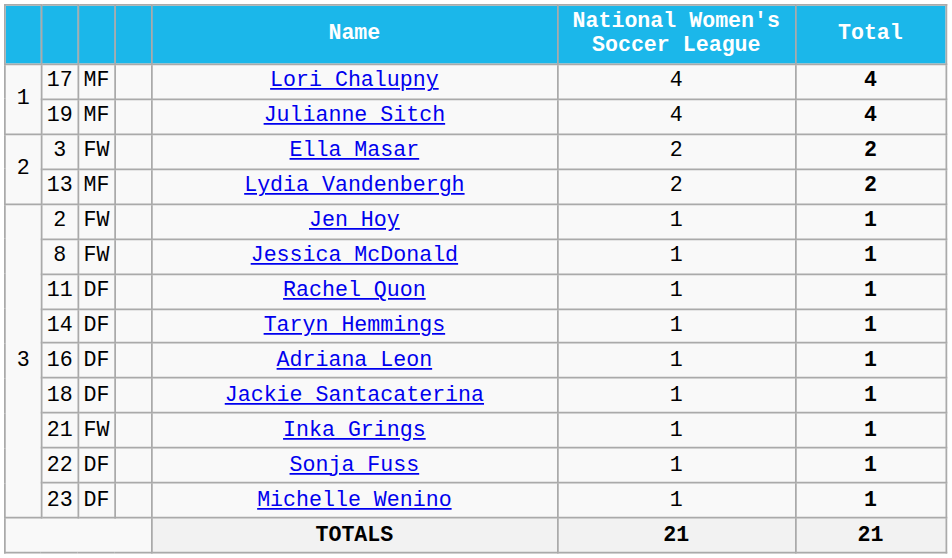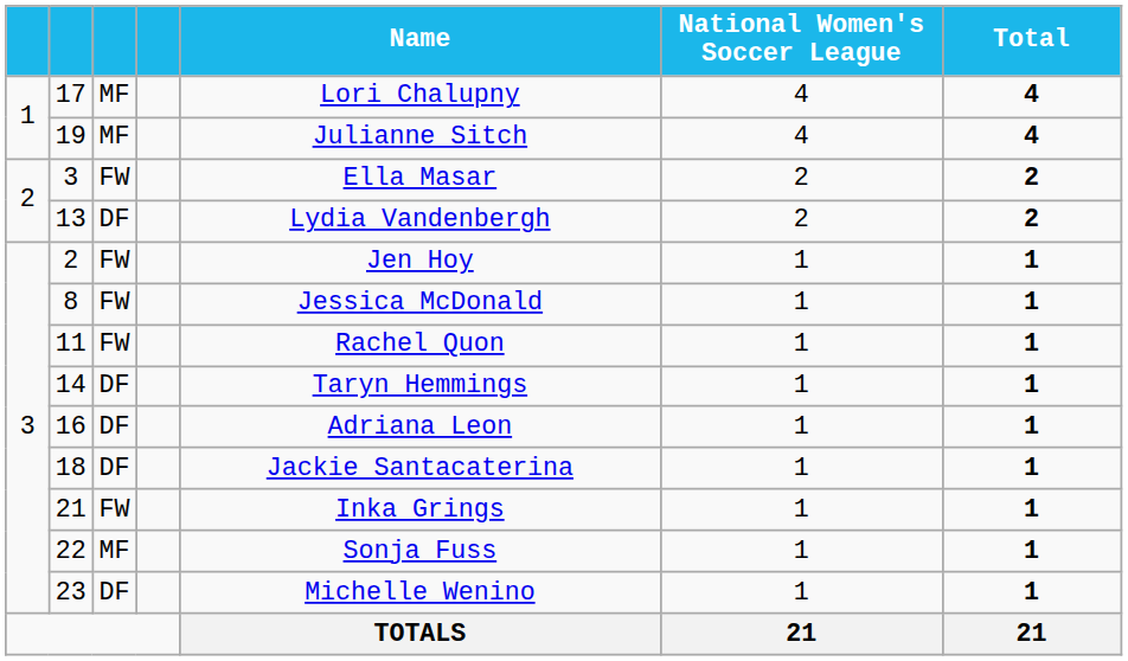13 | column 3: MF -> DF
11 | column 3: DF -> FW
22 | column 3: DF -> MF
